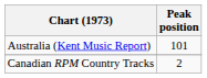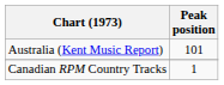Canadian RPM Country Tracks | Peak position: 2 -> 1
